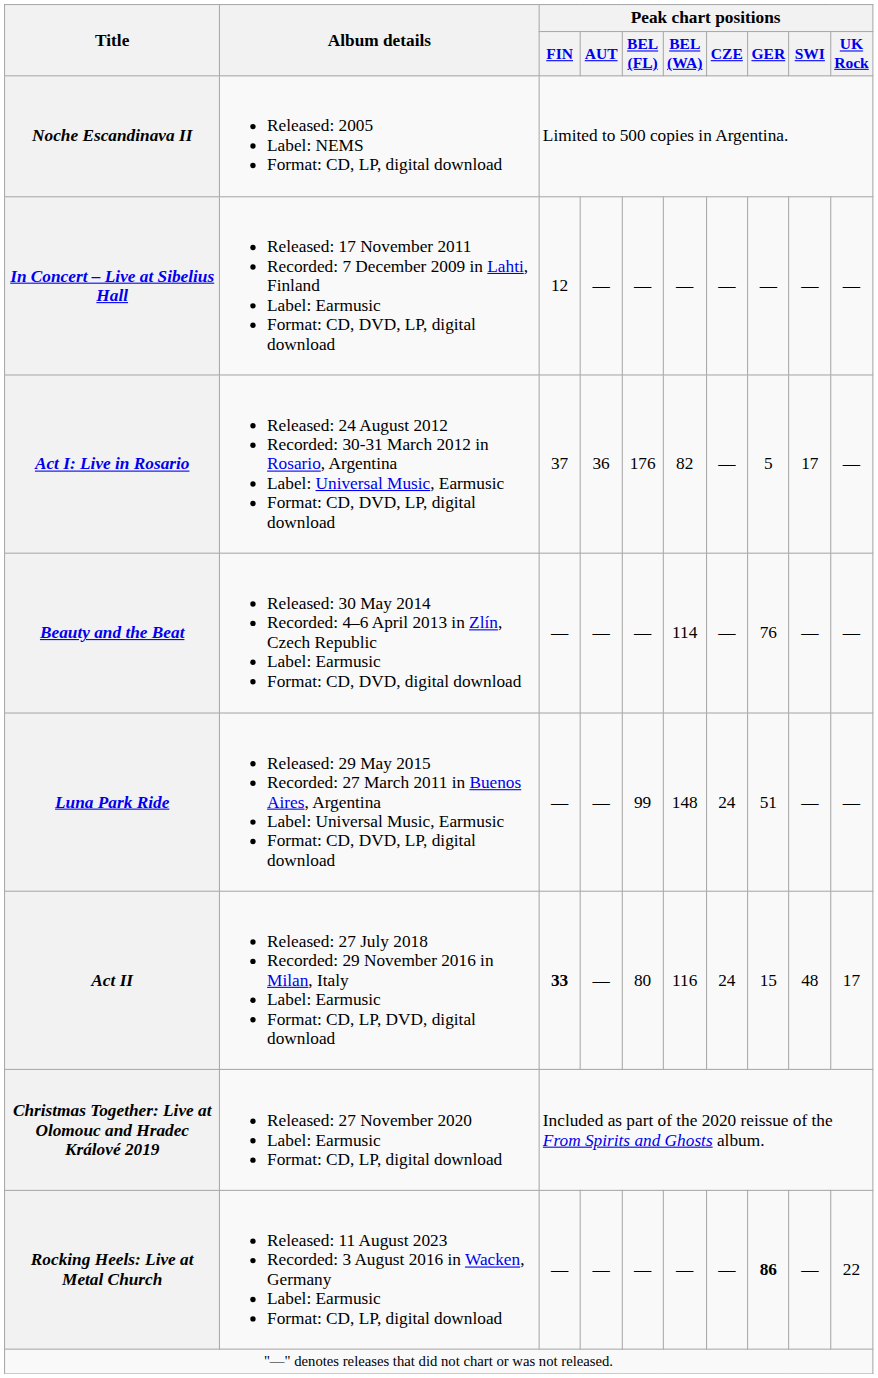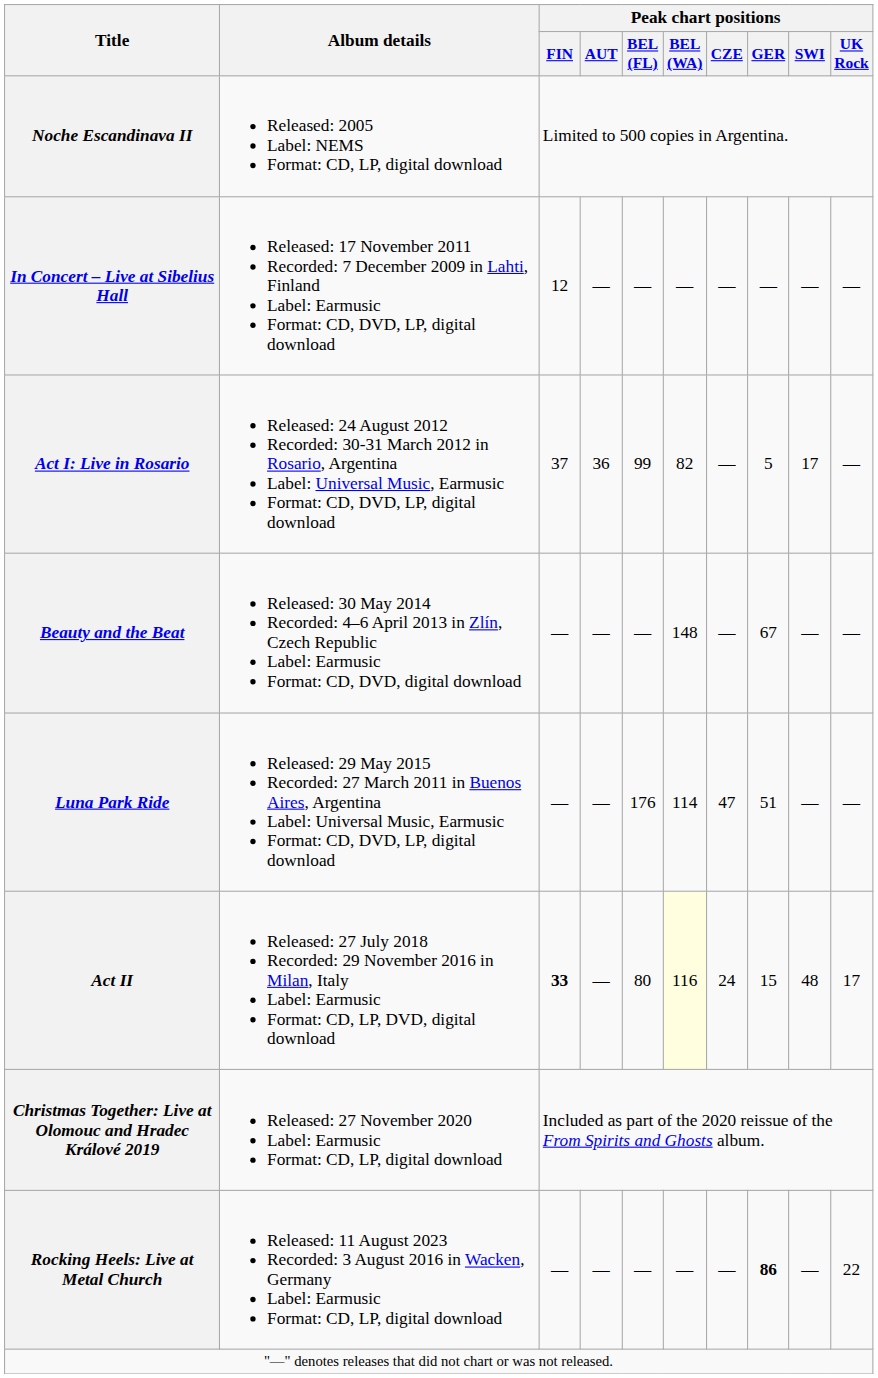Act I: Live in Rosario | Peak chart positions / BEL (FL): 176 -> 99
Beauty and the Beat | Peak chart positions / BEL (WA): 114 -> 148
Beauty and the Beat | Peak chart positions / GER: 76 -> 67
Luna Park Ride | Peak chart positions / BEL (FL): 99 -> 176
Luna Park Ride | Peak chart positions / BEL (WA): 148 -> 114
Luna Park Ride | Peak chart positions / CZE: 24 -> 47
Act II | Peak chart positions / BEL (WA): no background -> lightyellow background
